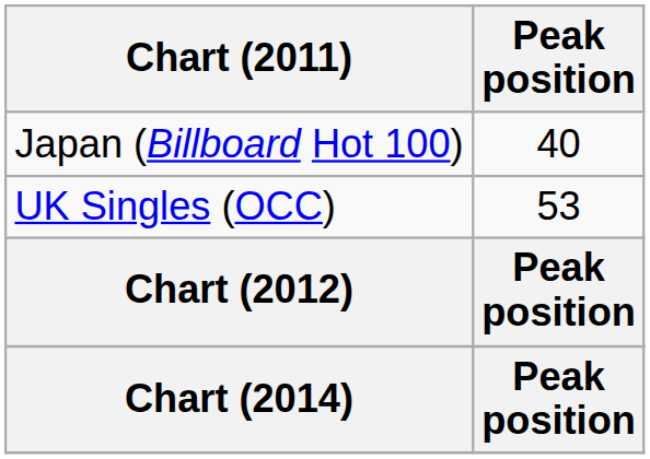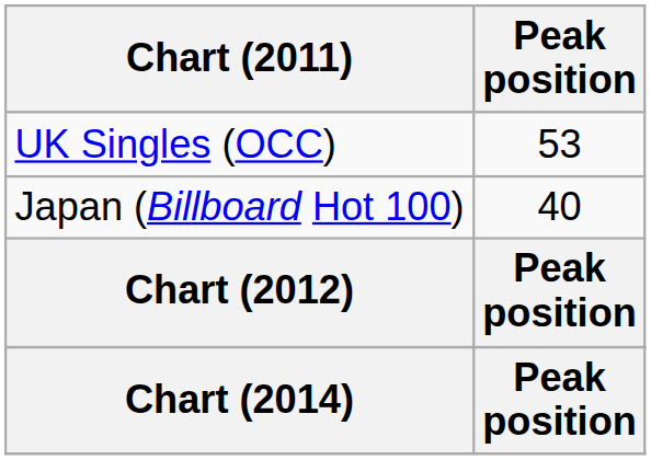rows swapped: UK Singles (OCC) <-> Japan (Billboard Hot 100)
